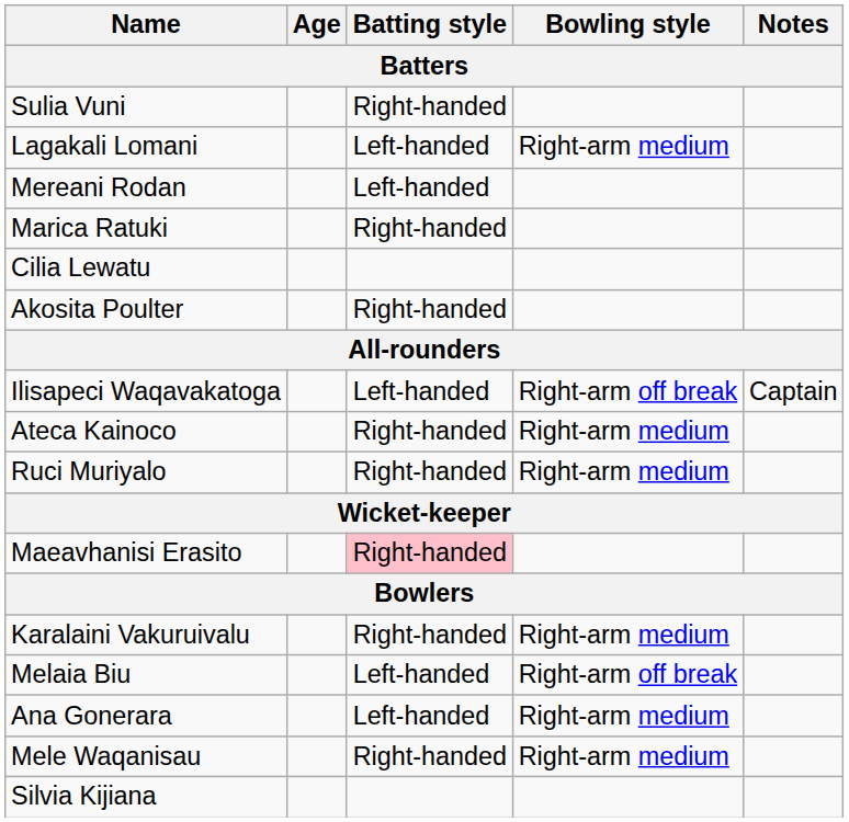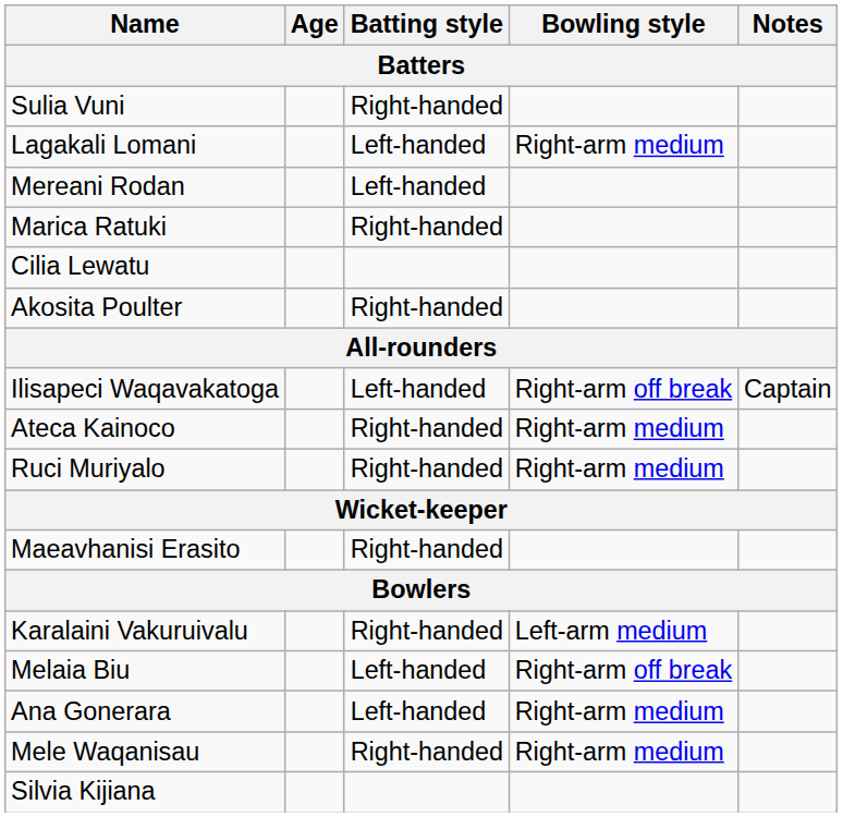Maeavhanisi Erasito | Batting style: pink background -> no background
Karalaini Vakuruivalu | Bowling style: Right-arm medium -> Left-arm medium
